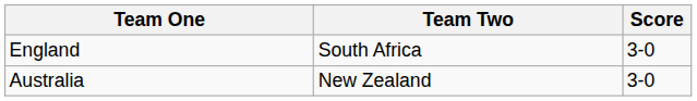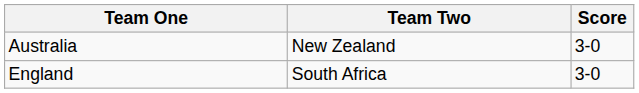rows swapped: Australia <-> England
